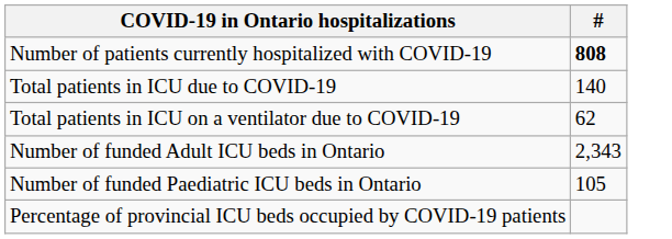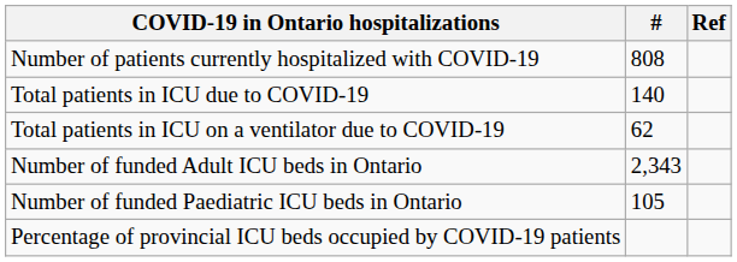+ column: Ref
Number of patients currently hospitalized with COVID-19 | #: bold -> normal
